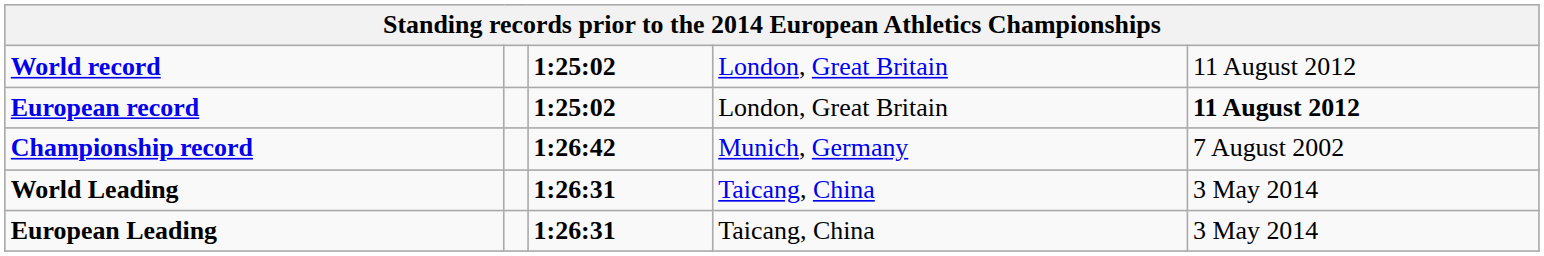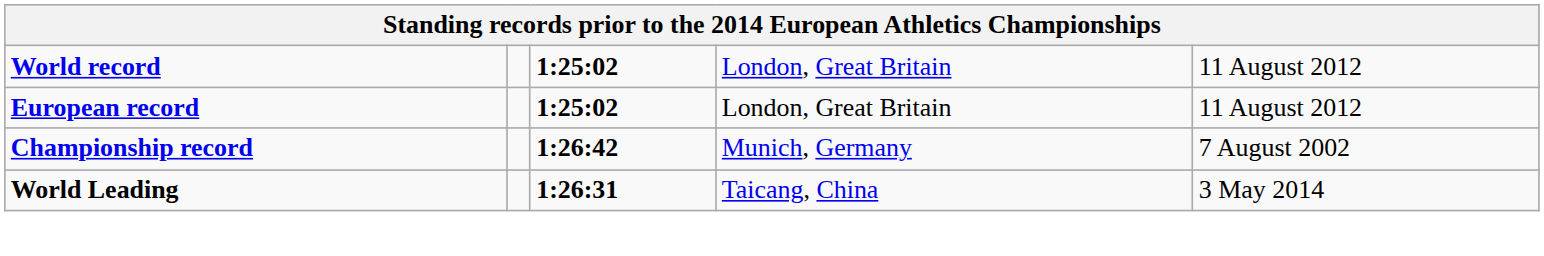European record | column 5: bold -> normal
- row: European Leading | 1:26:31 | Taicang, China | 3 May 2014
